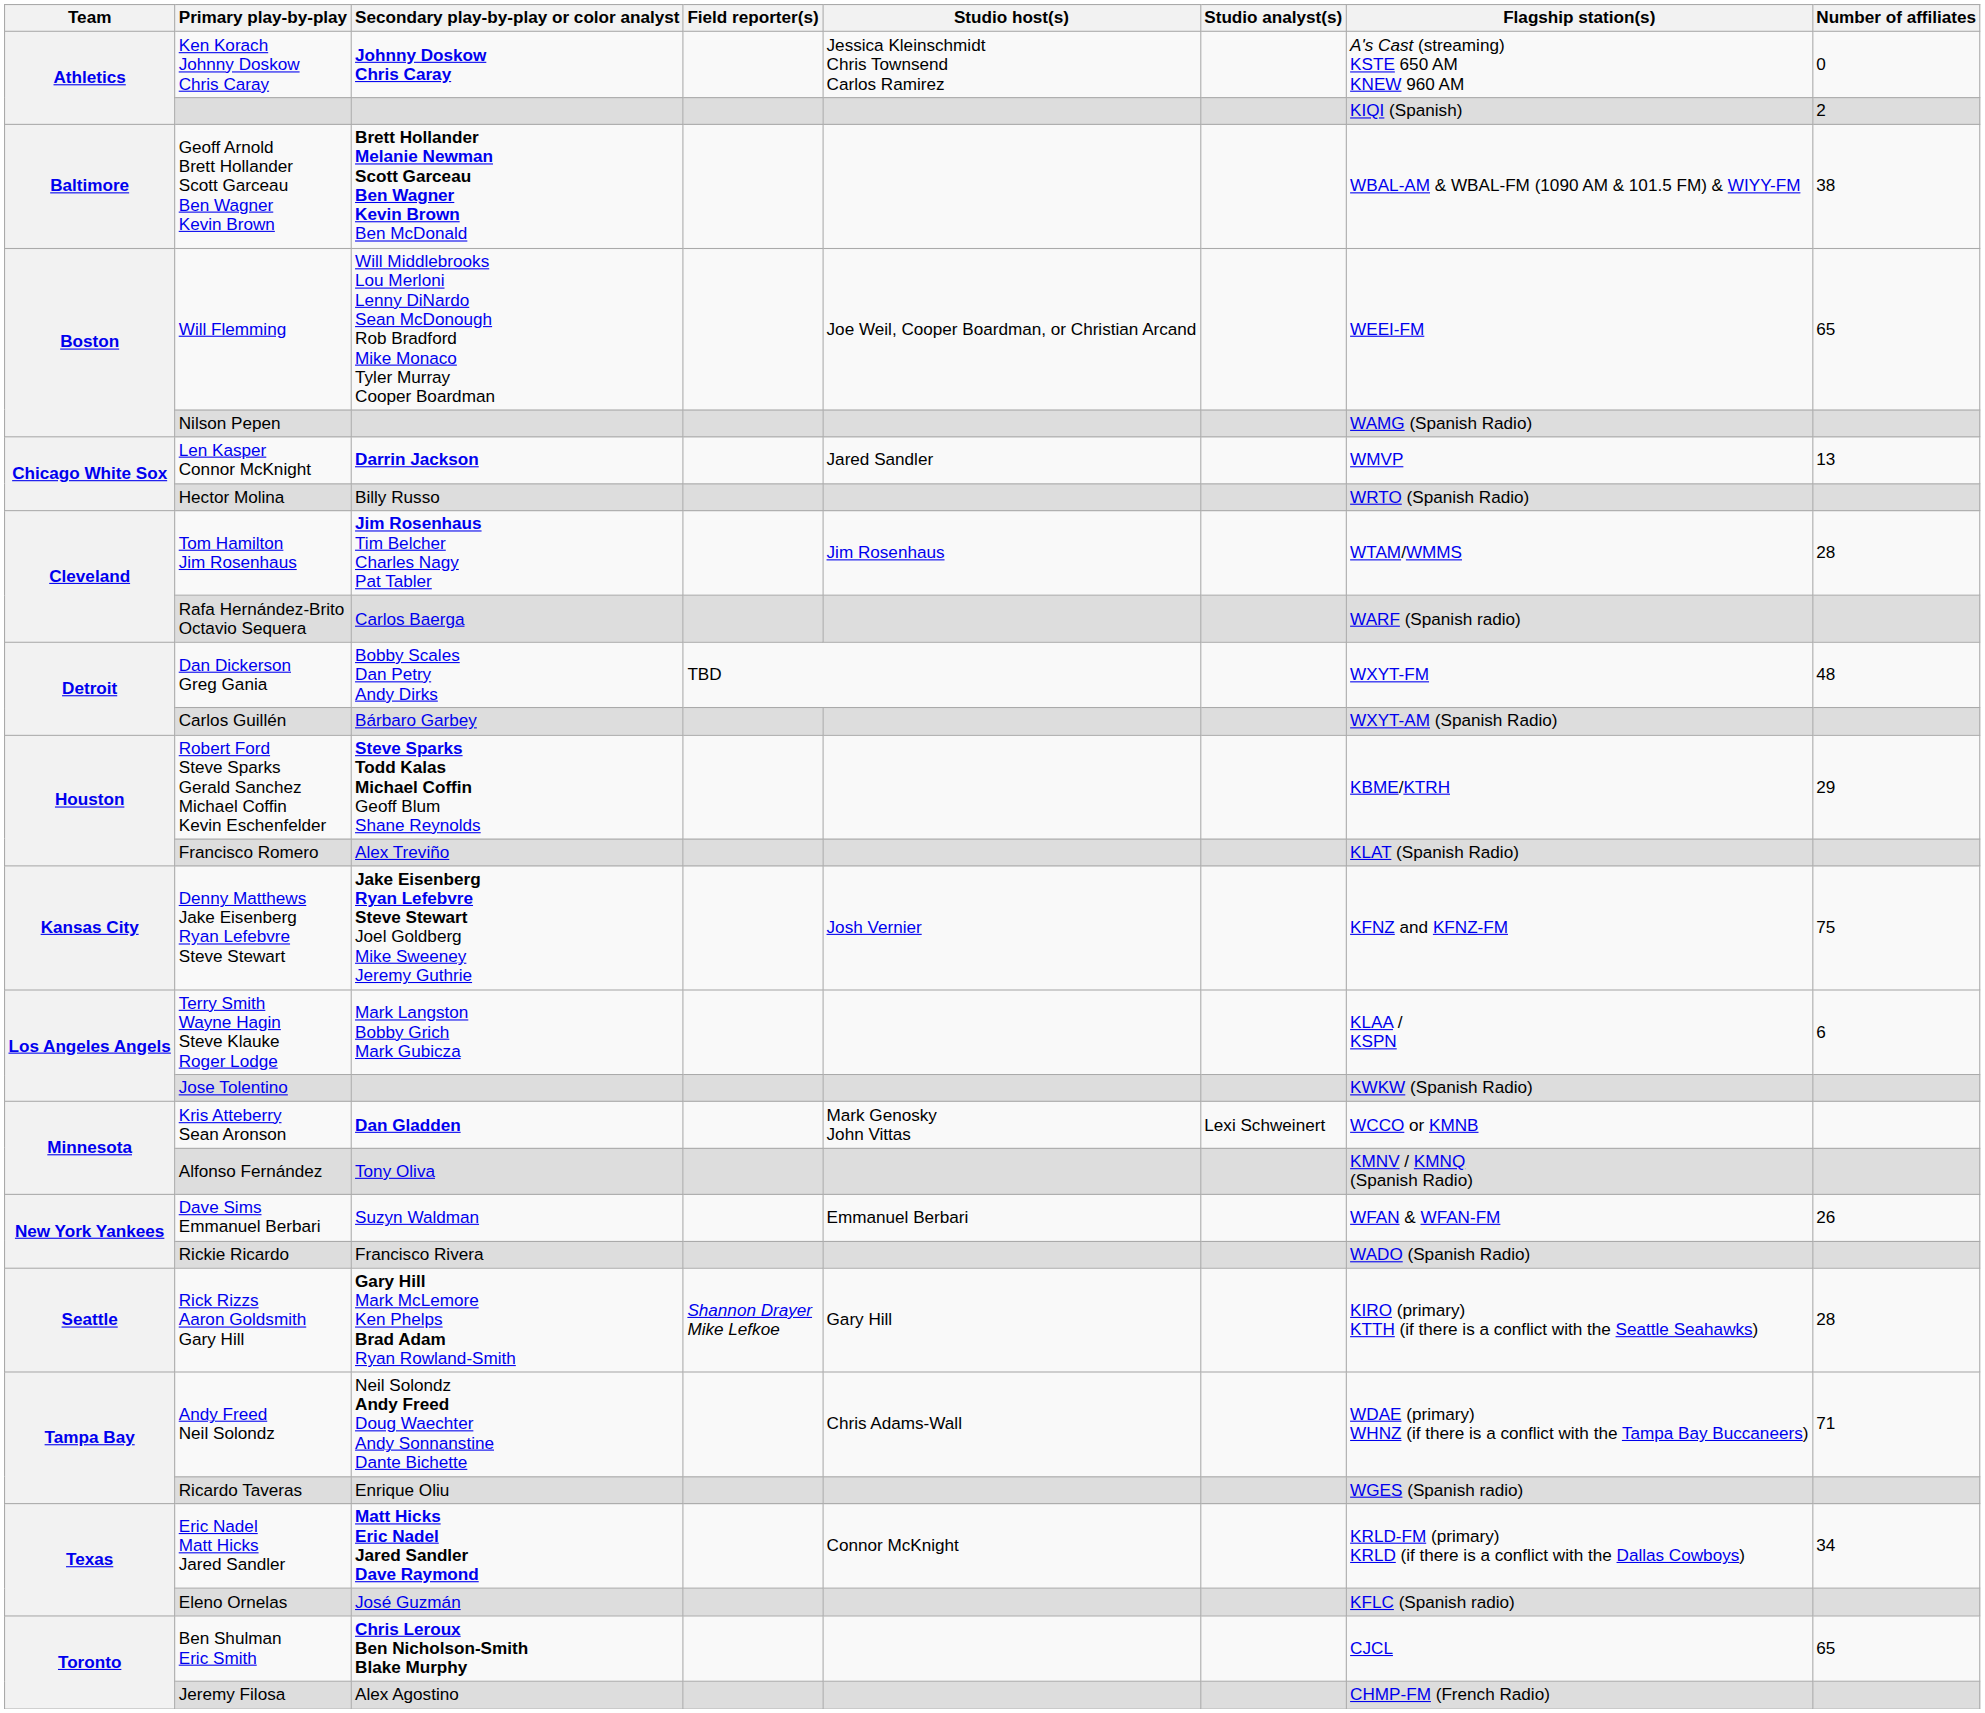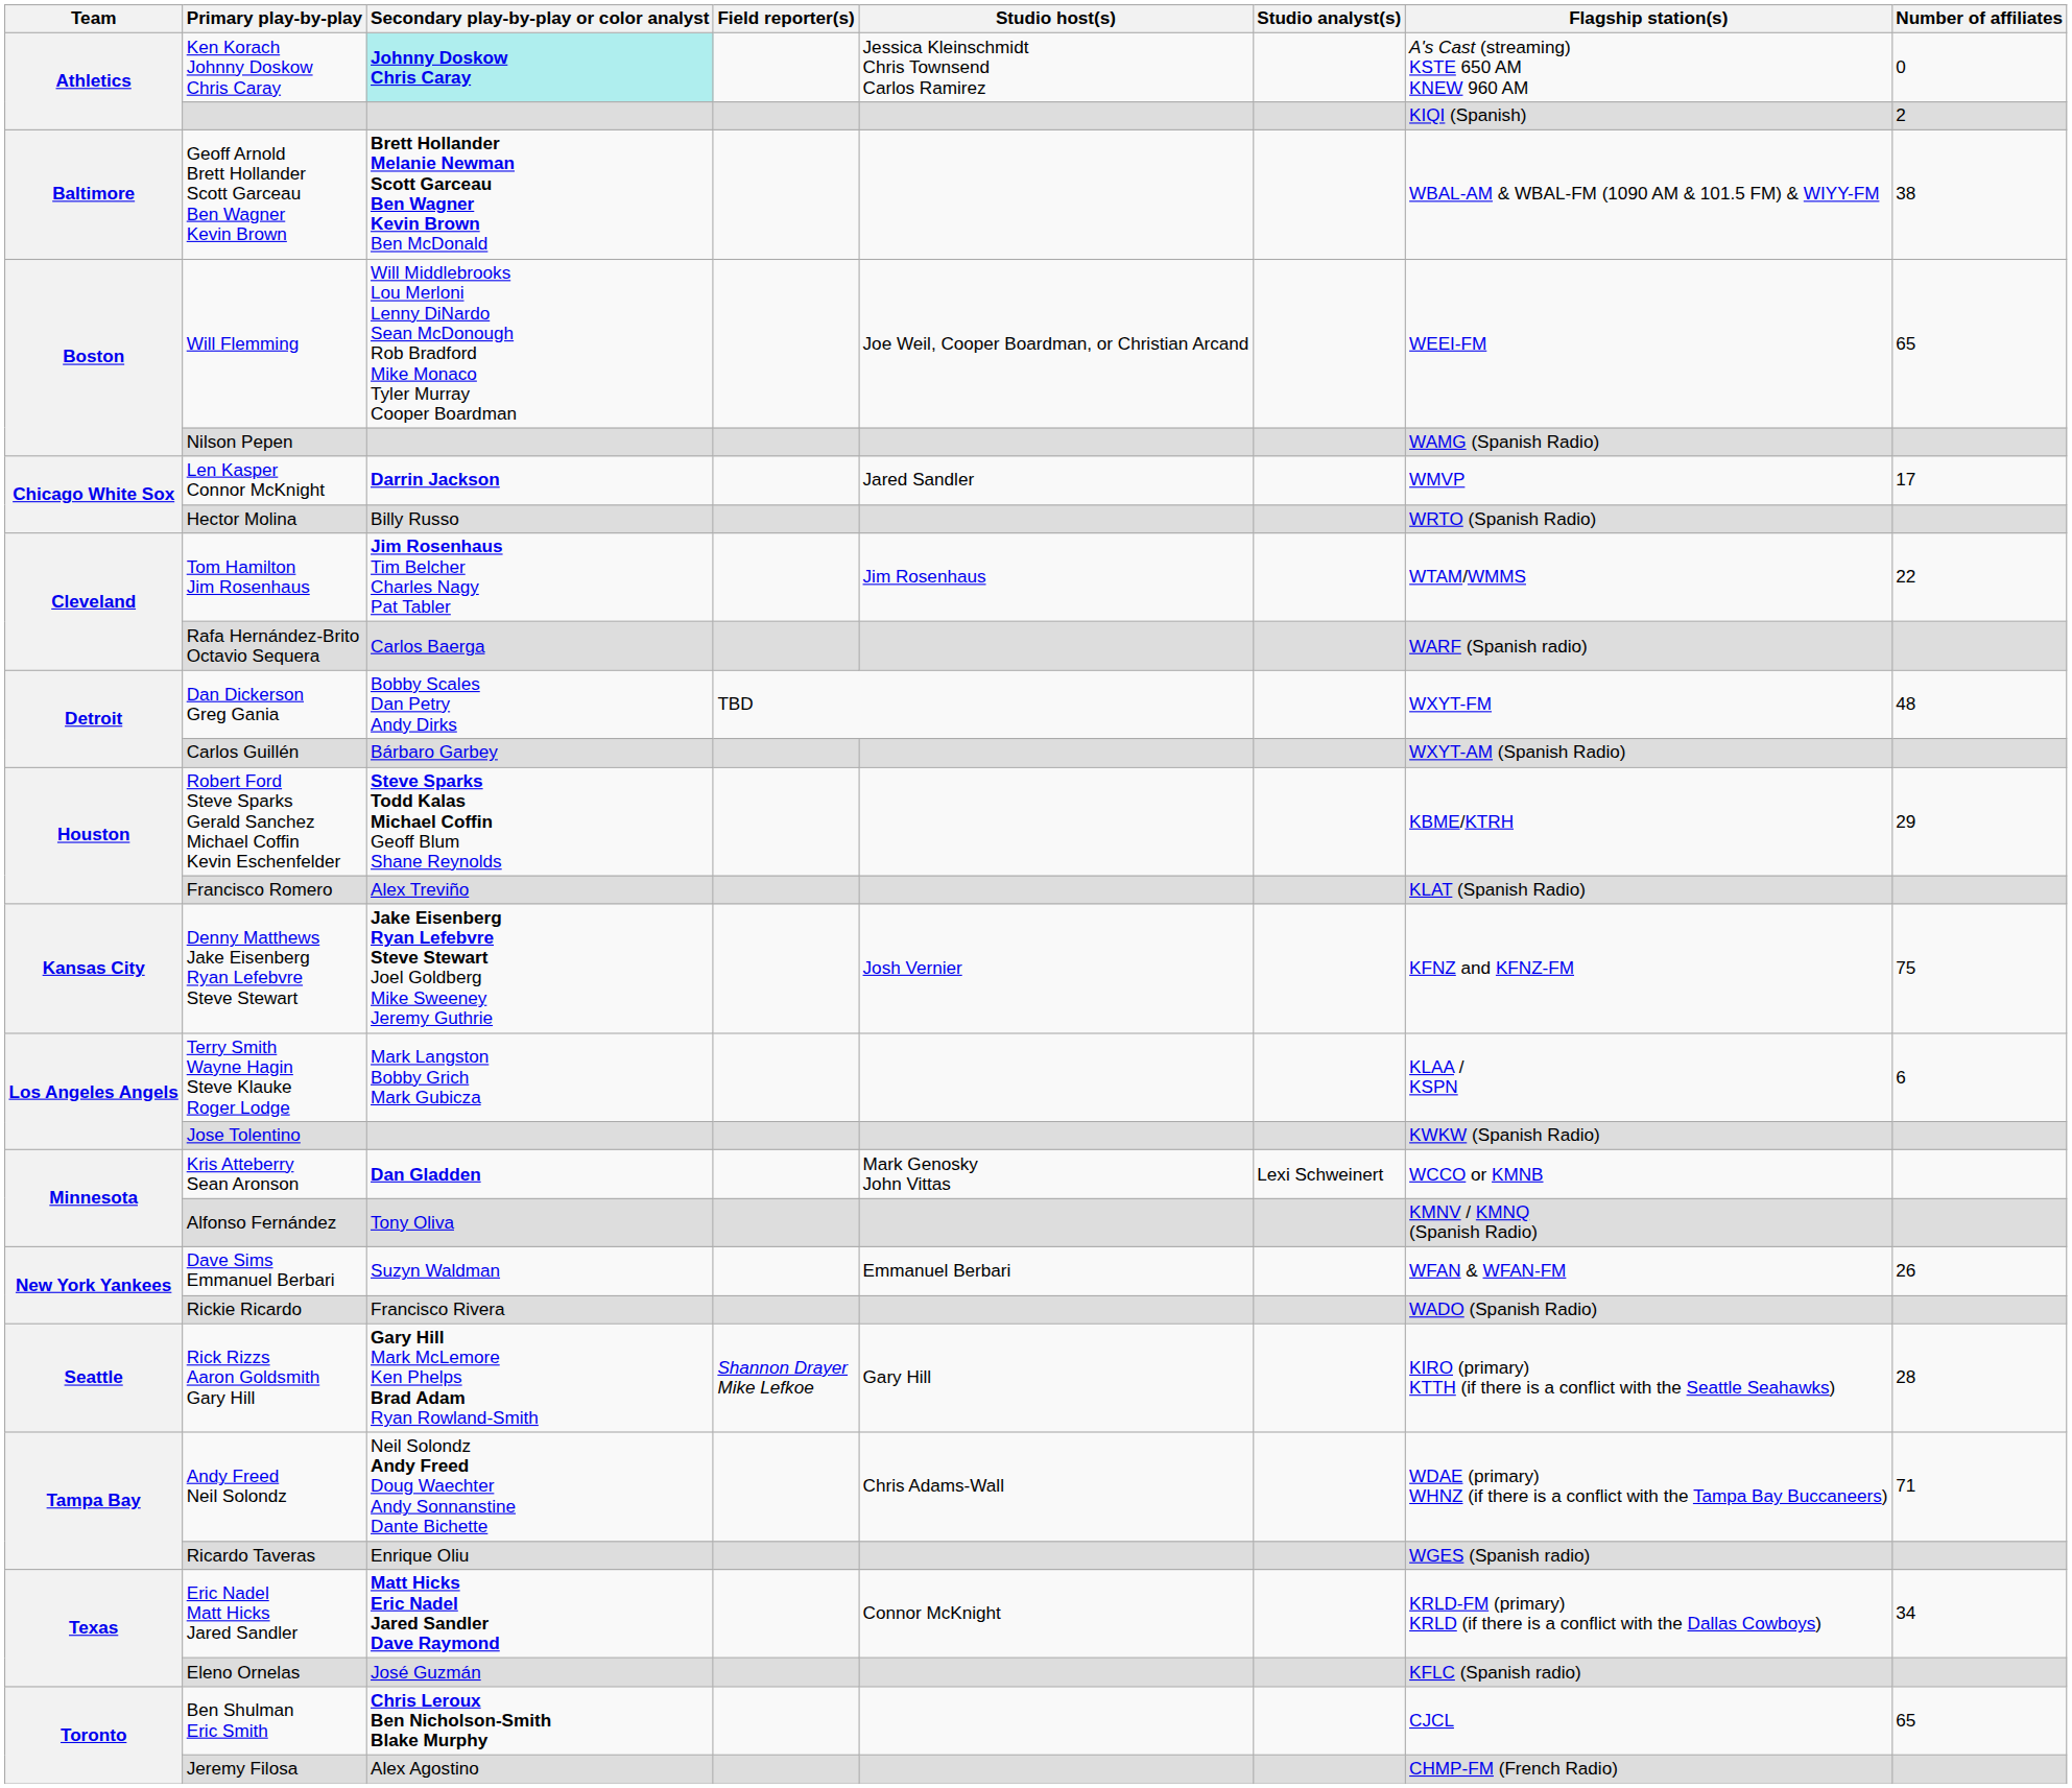Ken Korach Johnny Doskow Chris Caray | Secondary play-by-play or color analyst: no background -> paleturquoise background
Len Kasper Connor McKnight | Number of affiliates: 13 -> 17
Tom Hamilton Jim Rosenhaus | Number of affiliates: 28 -> 22
